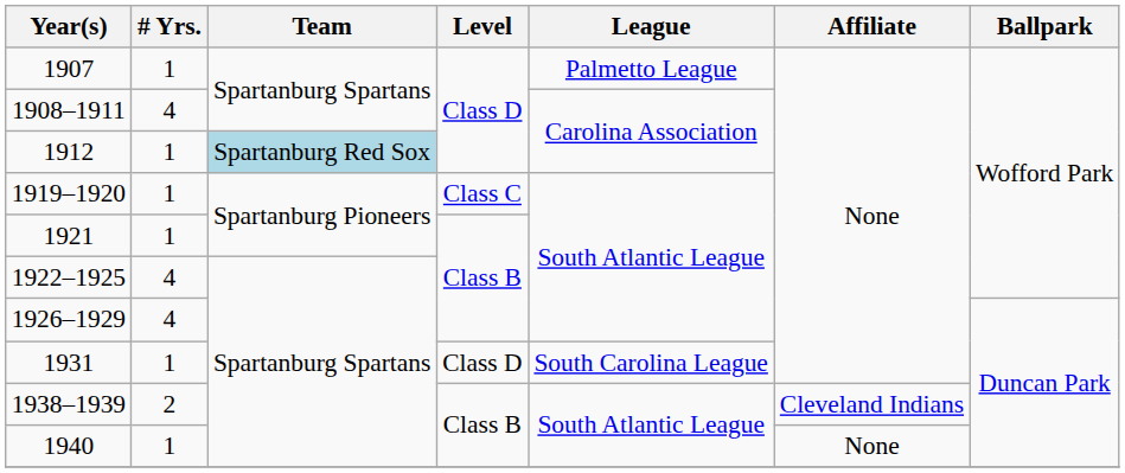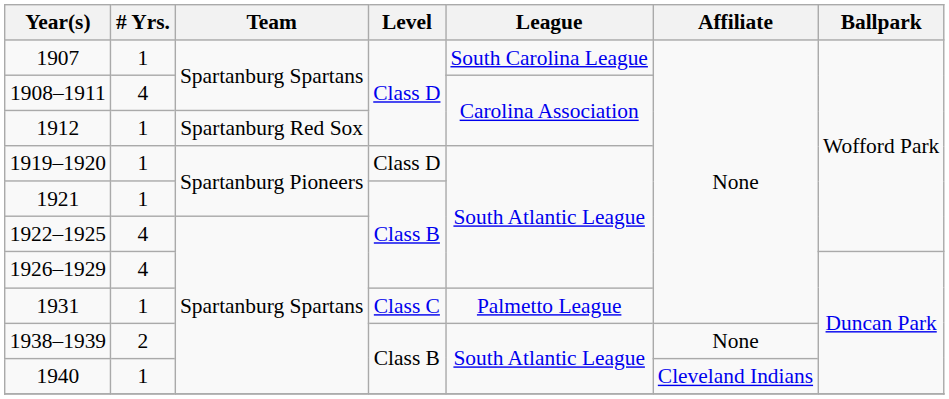1907 | League: Palmetto League -> South Carolina League
1912 | Team: lightblue background -> no background
1919–1920 | Level: Class C -> Class D
1931 | Level: Class D -> Class C
1931 | League: South Carolina League -> Palmetto League
1938–1939 | Affiliate: Cleveland Indians -> None
1940 | Affiliate: None -> Cleveland Indians
